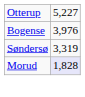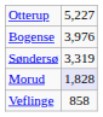+ row: Veflinge | 858
